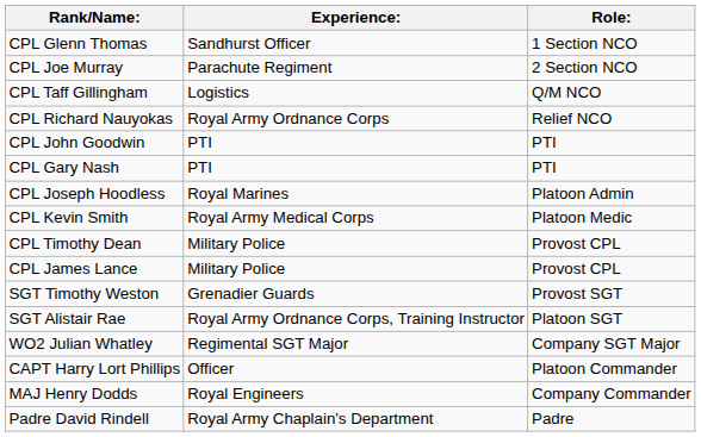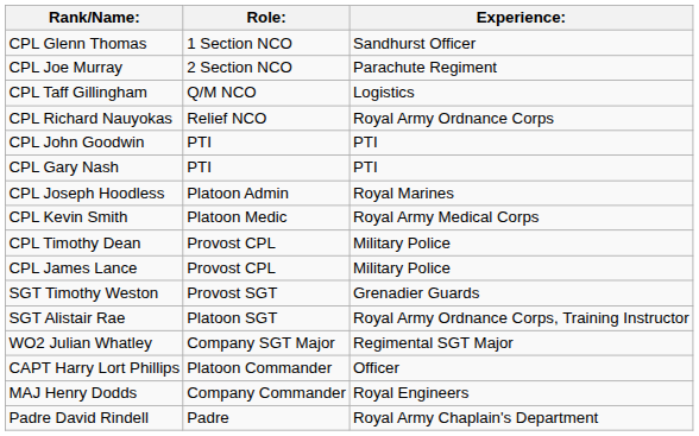columns swapped: Role: <-> Experience:
